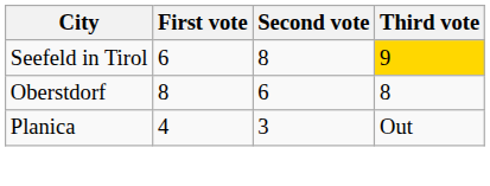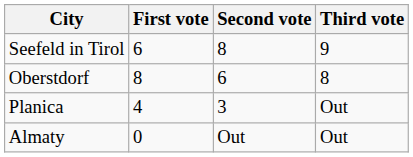Seefeld in Tirol | Third vote: gold background -> no background
+ row: Almaty | 0 | Out | Out
